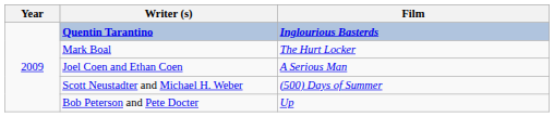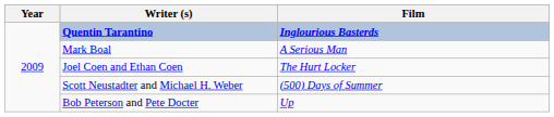Mark Boal | Film: The Hurt Locker -> A Serious Man
Joel Coen and Ethan Coen | Film: A Serious Man -> The Hurt Locker
